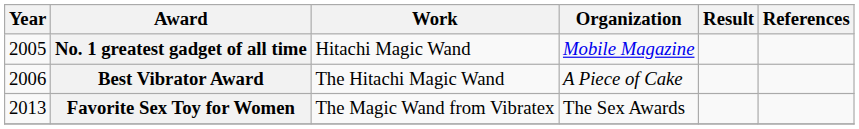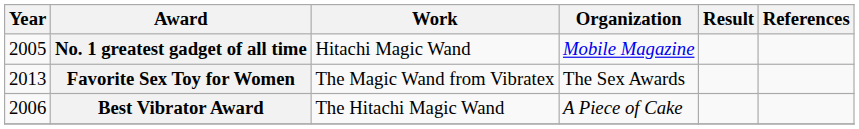rows swapped: Best Vibrator Award <-> Favorite Sex Toy for Women
